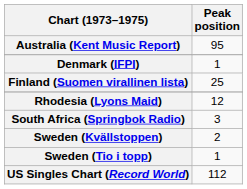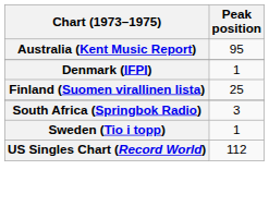- row: Rhodesia (Lyons Maid) | 12
- row: Sweden (Kvällstoppen) | 2
